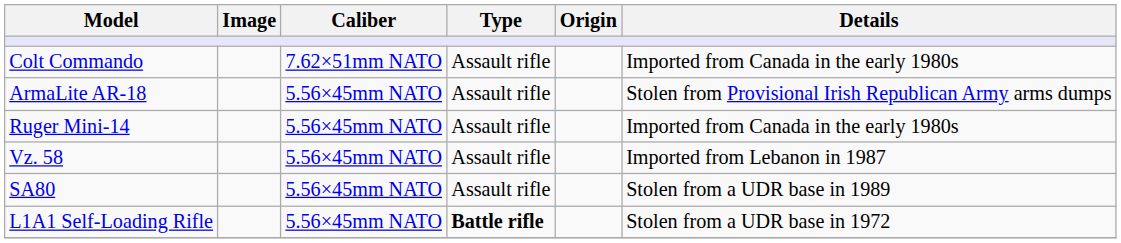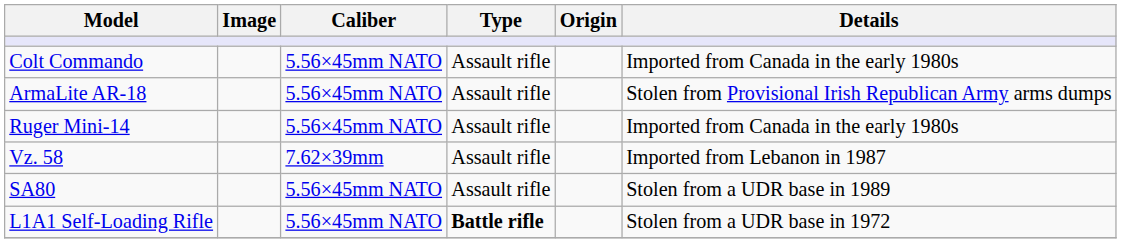Colt Commando | Caliber: 7.62×51mm NATO -> 5.56×45mm NATO
Vz. 58 | Caliber: 5.56×45mm NATO -> 7.62×39mm
